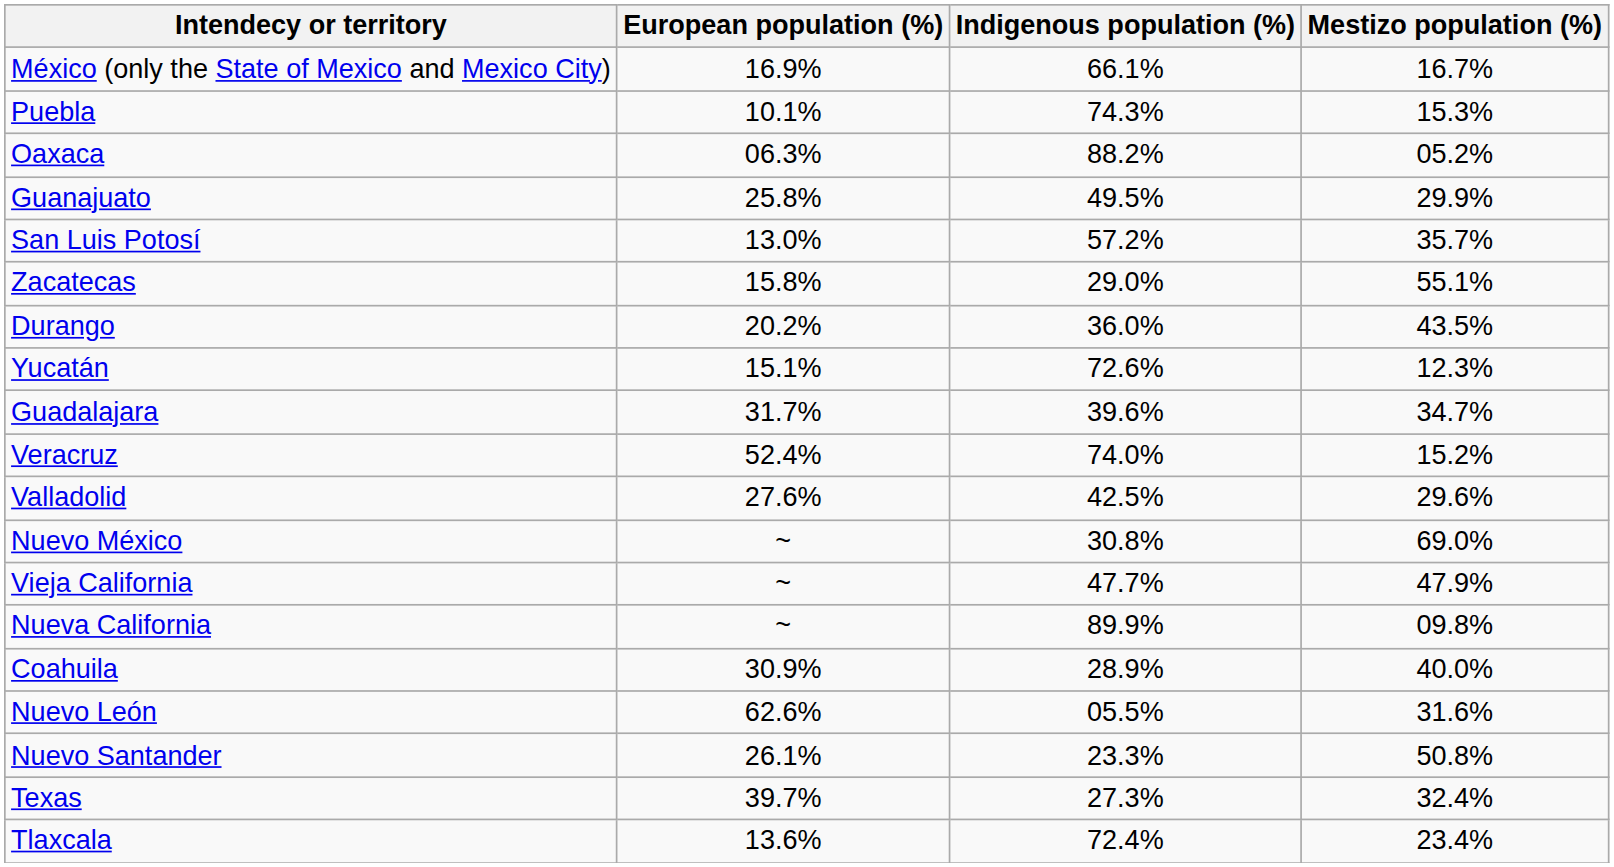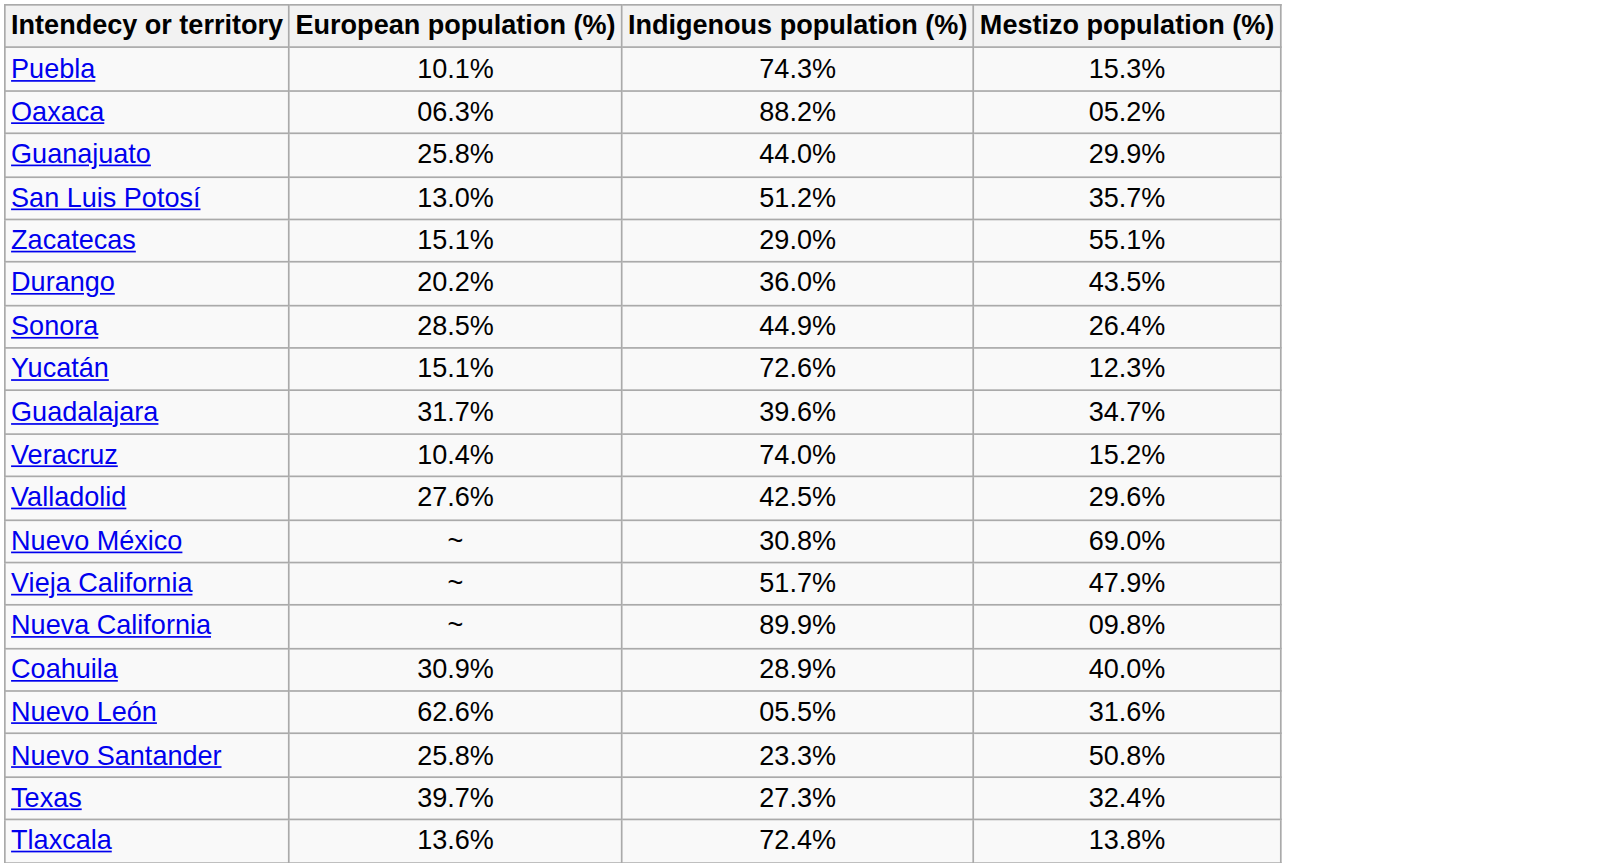- row: México (only the State of Mexico and Mexico City) | 16.9% | 66.1% | 16.7%
Guanajuato | Indigenous population (%): 49.5% -> 44.0%
San Luis Potosí | Indigenous population (%): 57.2% -> 51.2%
Zacatecas | European population (%): 15.8% -> 15.1%
+ row: Sonora | 28.5% | 44.9% | 26.4%
Veracruz | European population (%): 52.4% -> 10.4%
Vieja California | Indigenous population (%): 47.7% -> 51.7%
Nuevo Santander | European population (%): 26.1% -> 25.8%
Tlaxcala | Mestizo population (%): 23.4% -> 13.8%
